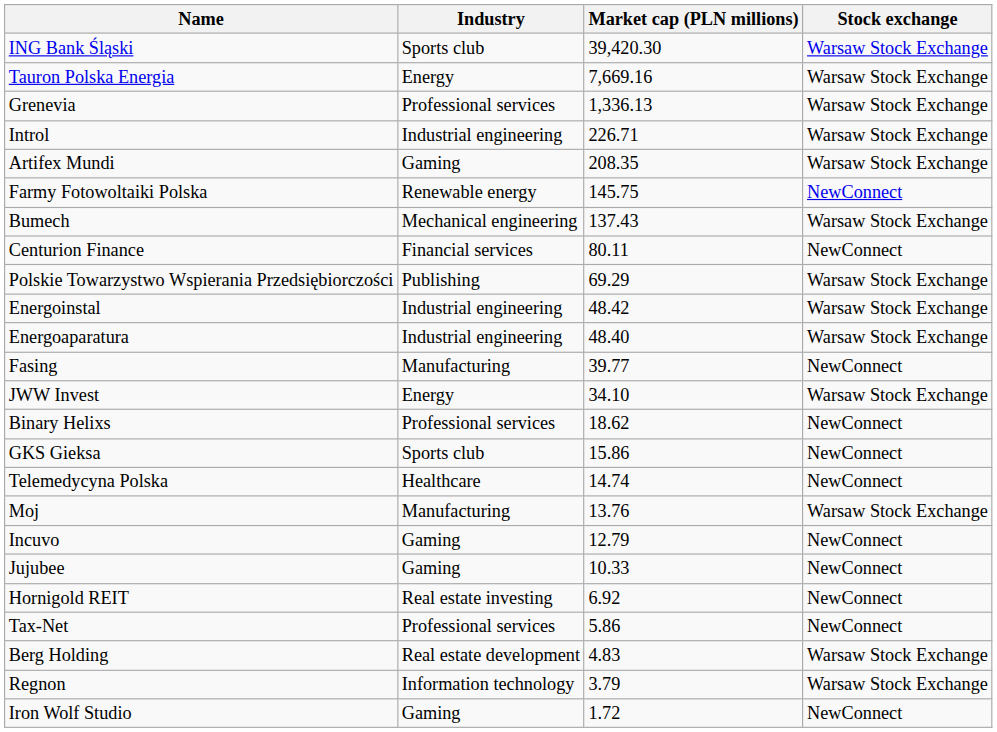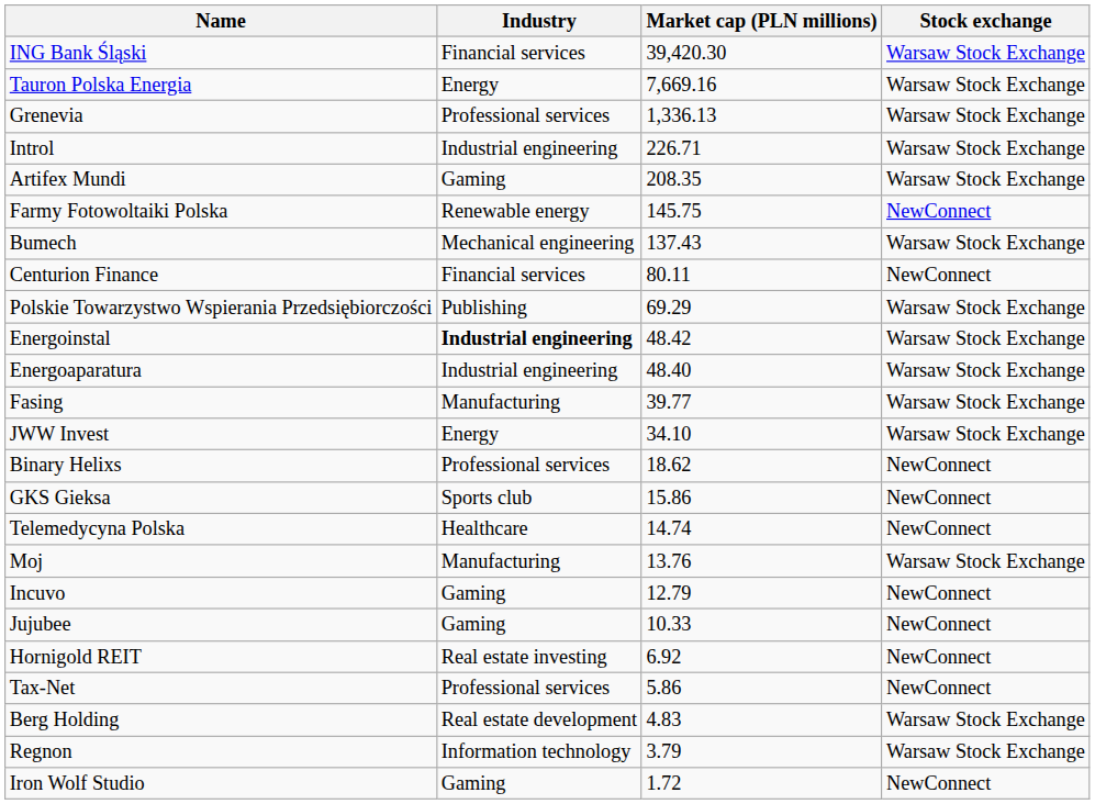ING Bank Śląski | Industry: Sports club -> Financial services
Energoinstal | Industry: normal -> bold
Fasing | Stock exchange: NewConnect -> Warsaw Stock Exchange
